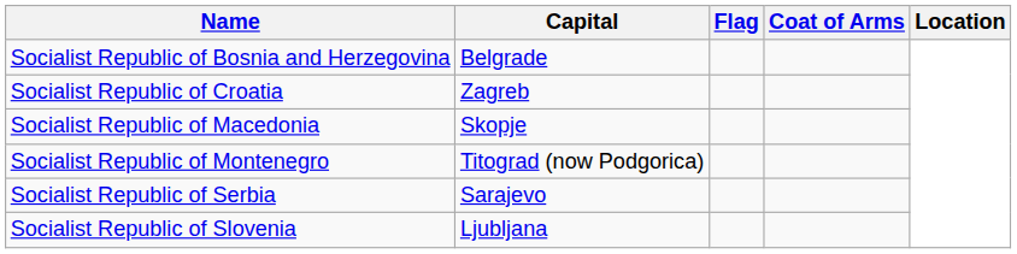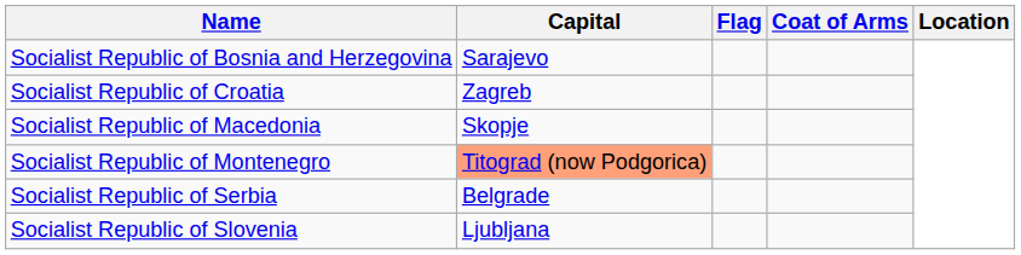Socialist Republic of Bosnia and Herzegovina | Capital: Belgrade -> Sarajevo
Socialist Republic of Montenegro | Capital: no background -> lightsalmon background
Socialist Republic of Serbia | Capital: Sarajevo -> Belgrade
